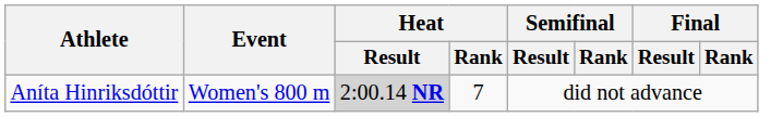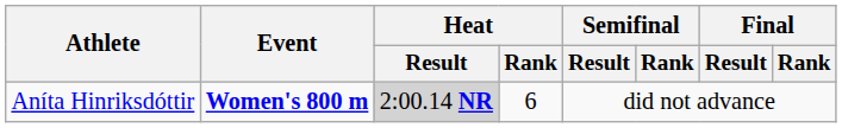Aníta Hinriksdóttir | Event: normal -> bold
Aníta Hinriksdóttir | Heat / Rank: 7 -> 6
